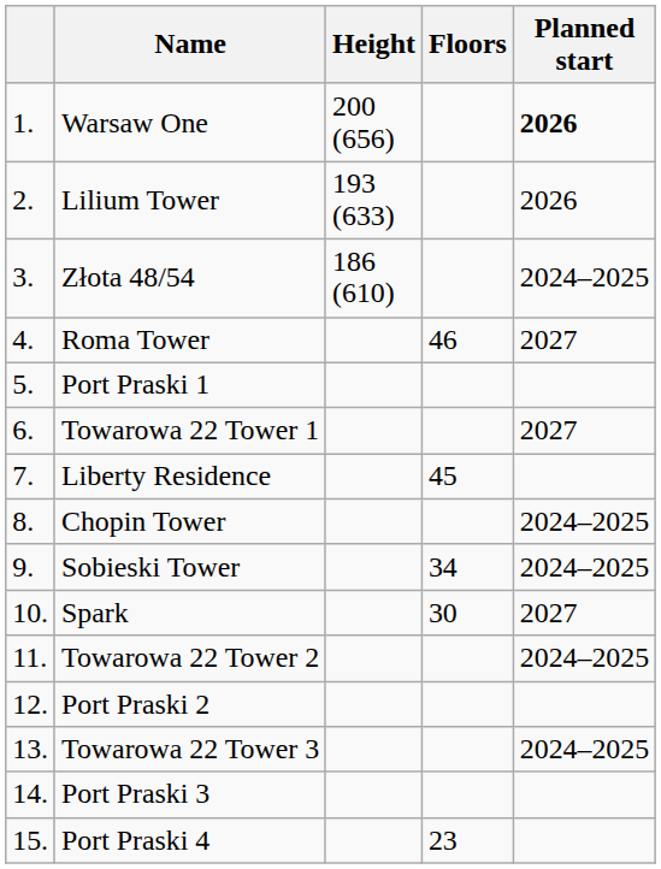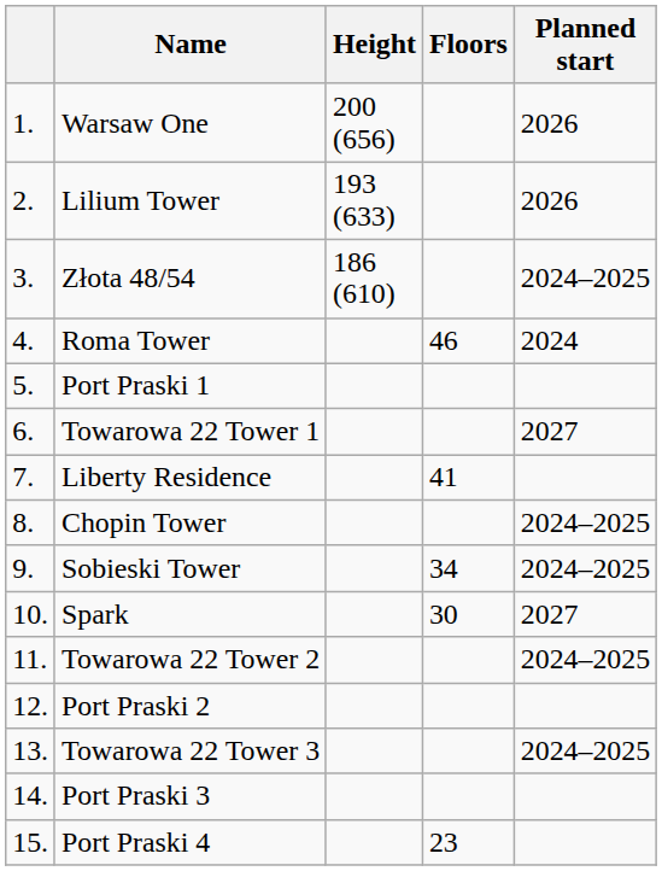Warsaw One | Planned start: bold -> normal
Roma Tower | Planned start: 2027 -> 2024
Liberty Residence | Floors: 45 -> 41
